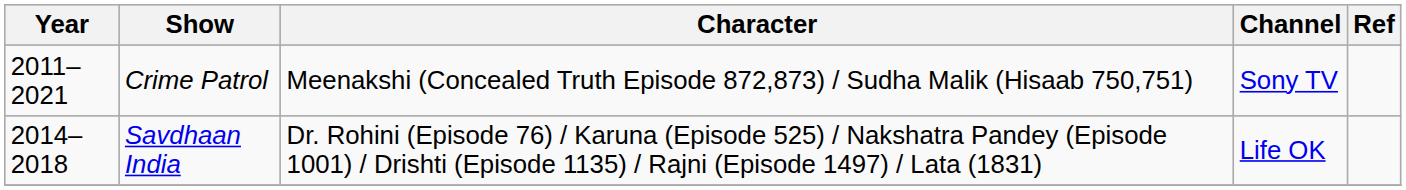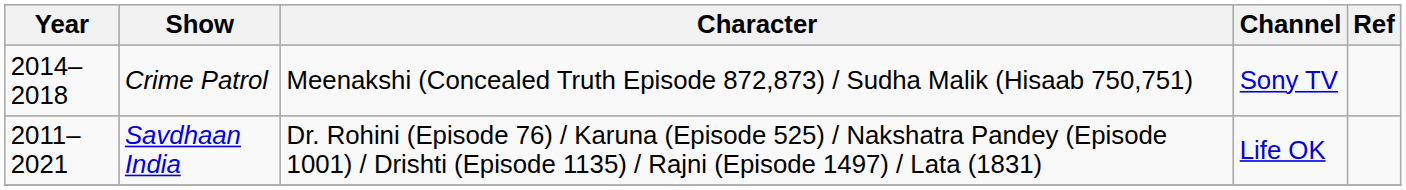Crime Patrol | Year: 2011–2021 -> 2014–2018
Savdhaan India | Year: 2014–2018 -> 2011–2021
